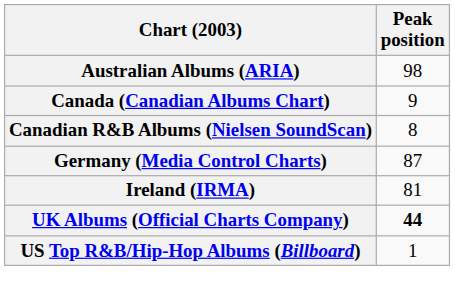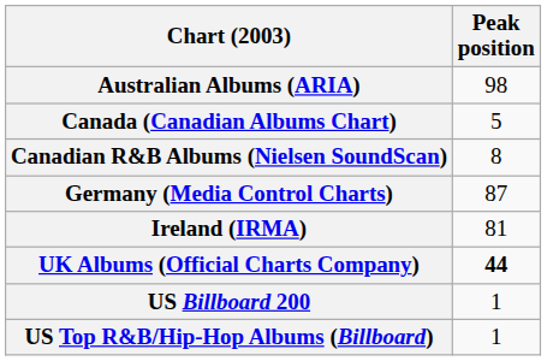Canada (Canadian Albums Chart) | Peak position: 9 -> 5
+ row: US Billboard 200 | 1
